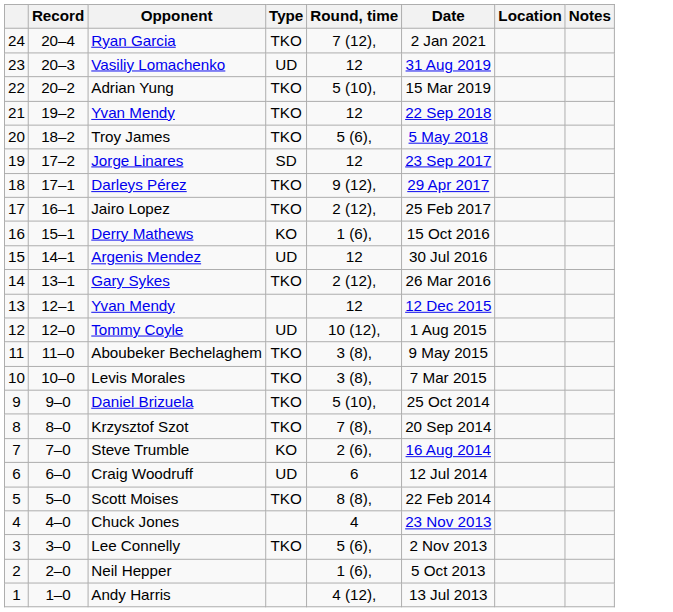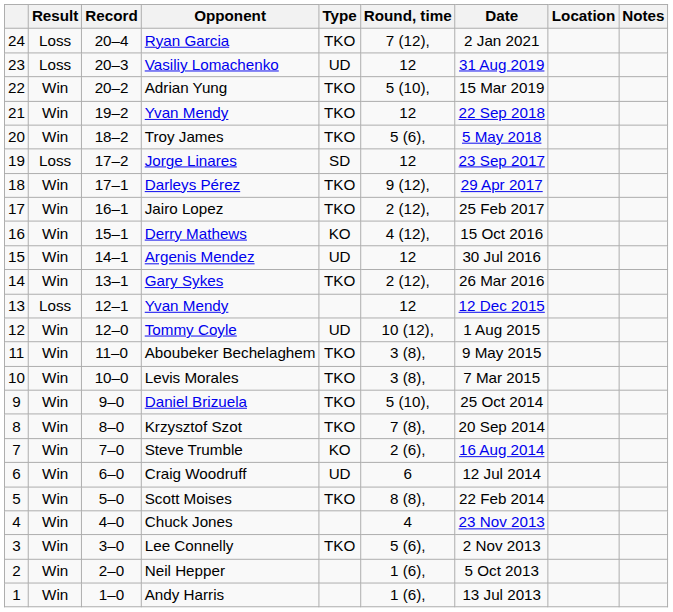+ column: Result | Loss | Loss | Win | Win | Win | Loss | Win | Win | Win | Win | Win | Loss | Win | Win | Win | Win | Win | Win | Win | Win | Win | Win | Win | Win
Derry Mathews | Round, time: 1 (6), -> 4 (12),
Andy Harris | Round, time: 4 (12), -> 1 (6),
